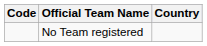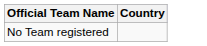- column: Code
